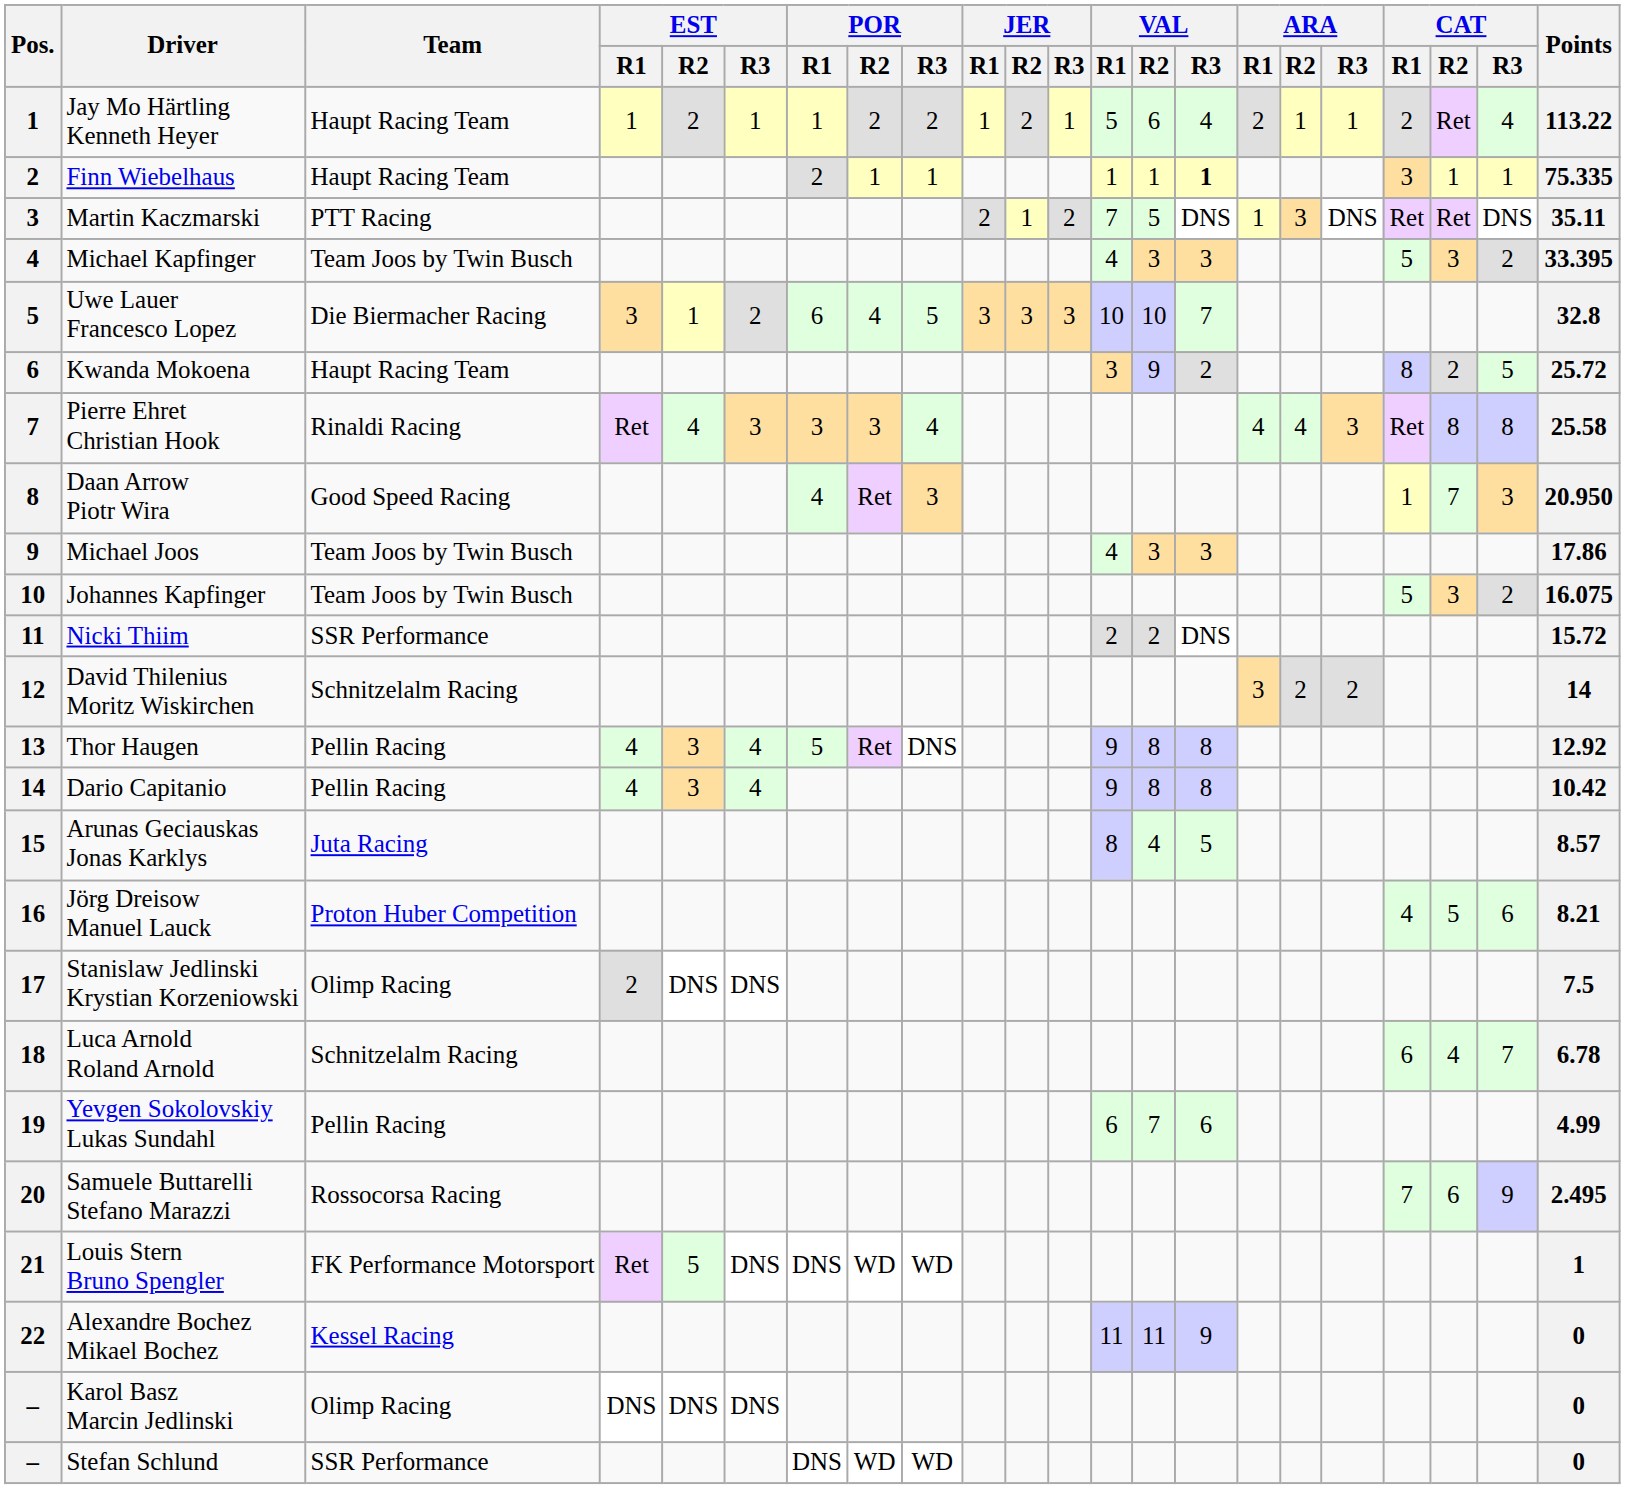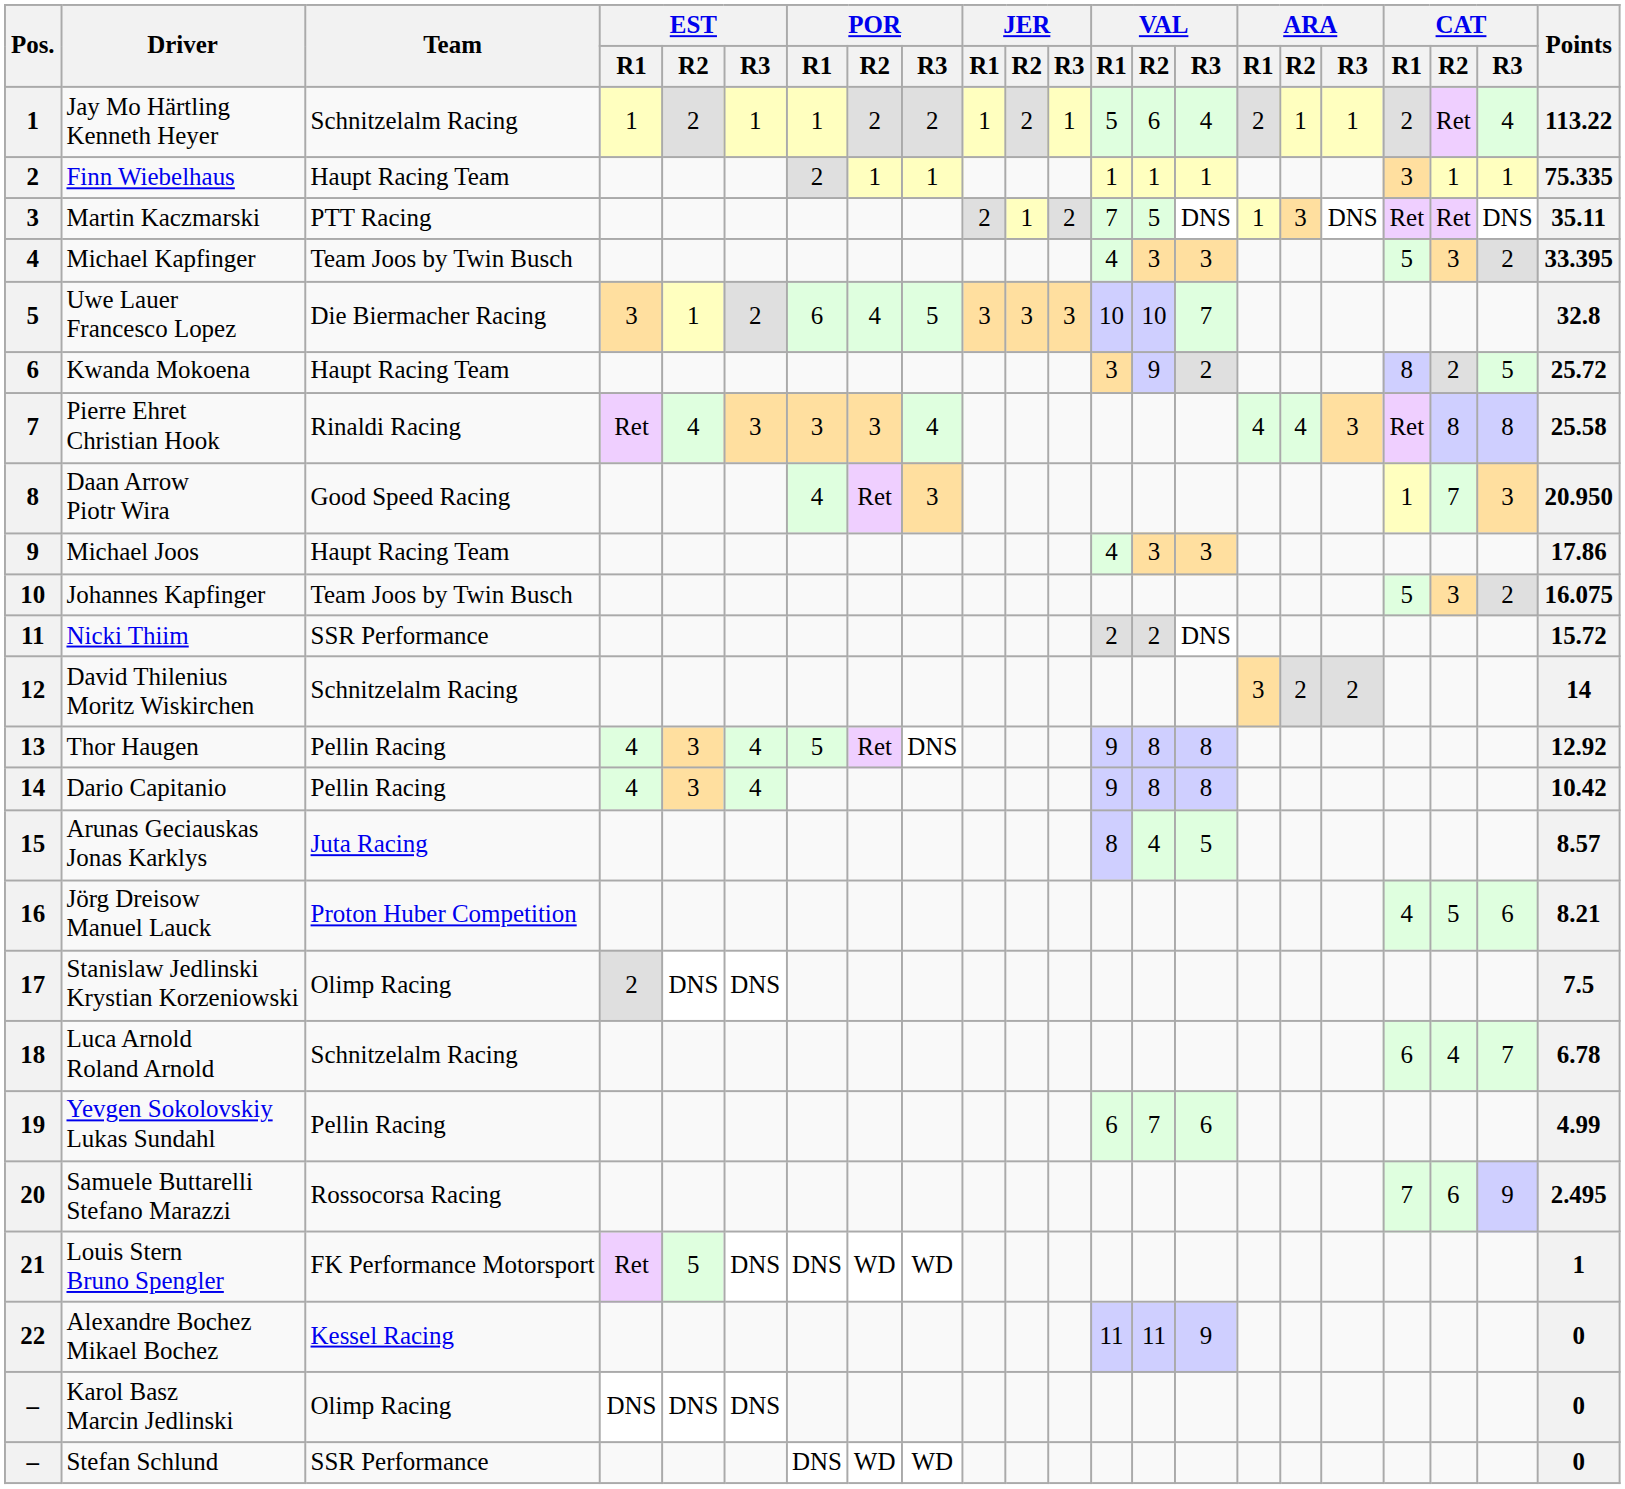Jay Mo Härtling Kenneth Heyer | Team: Haupt Racing Team -> Schnitzelalm Racing
Finn Wiebelhaus | VAL / R3: bold -> normal
Michael Joos | Team: Team Joos by Twin Busch -> Haupt Racing Team
